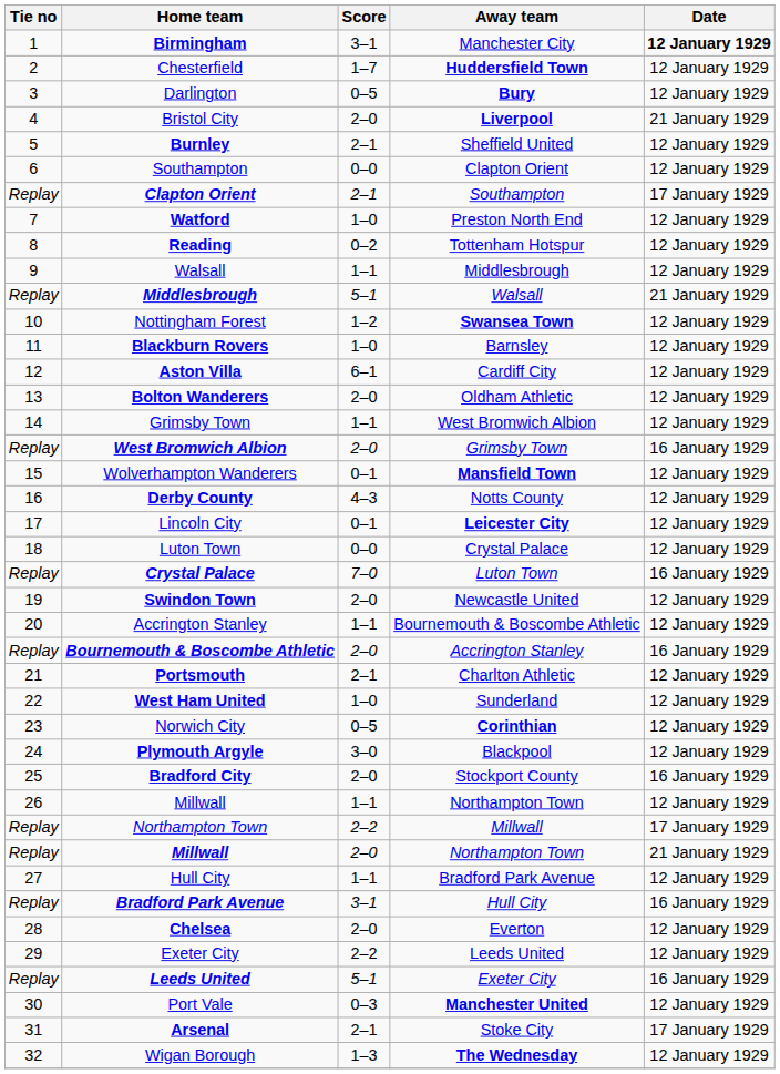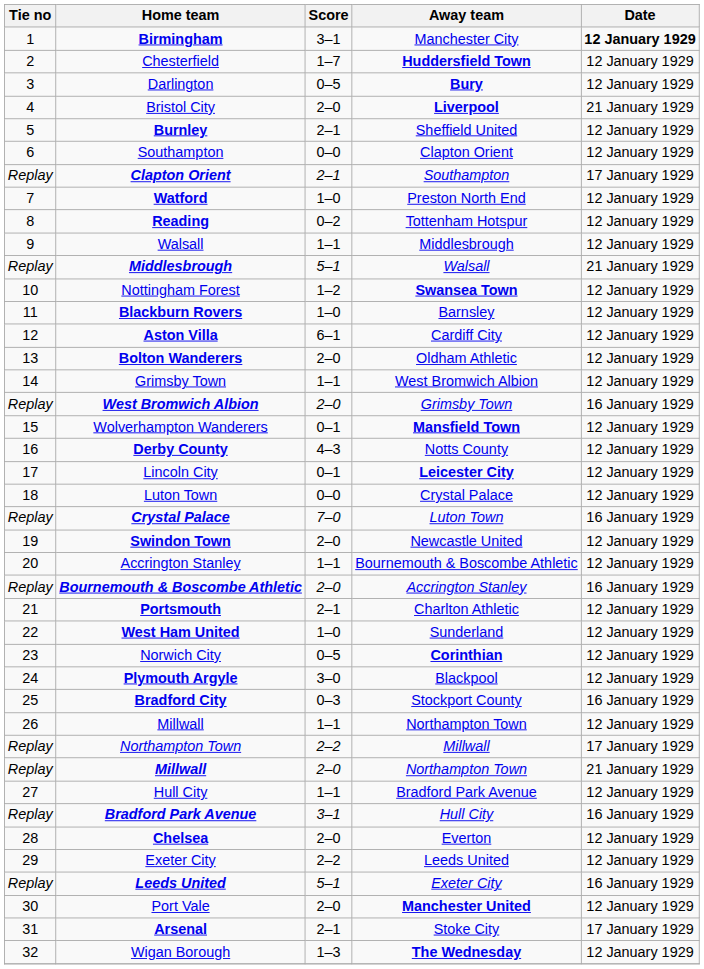Bradford City | Score: 2–0 -> 0–3
Port Vale | Score: 0–3 -> 2–0
